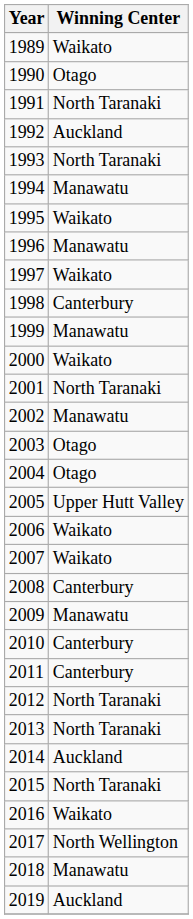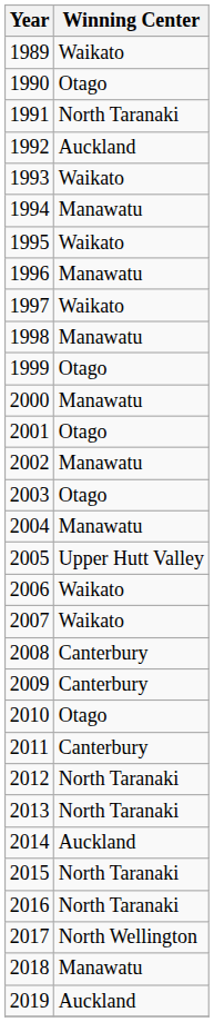1993 | Winning Center: North Taranaki -> Waikato
1998 | Winning Center: Canterbury -> Manawatu
1999 | Winning Center: Manawatu -> Otago
2000 | Winning Center: Waikato -> Manawatu
2001 | Winning Center: North Taranaki -> Otago
2004 | Winning Center: Otago -> Manawatu
2009 | Winning Center: Manawatu -> Canterbury
2010 | Winning Center: Canterbury -> Otago
2016 | Winning Center: Waikato -> North Taranaki
